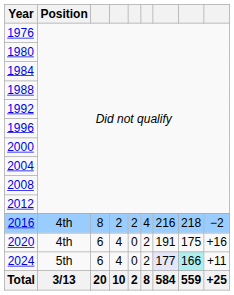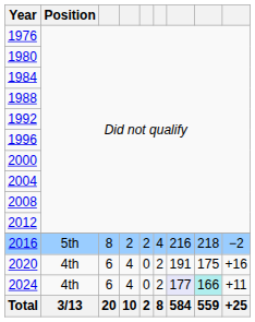2016 | Position: 4th -> 5th
2024 | Position: 5th -> 4th
